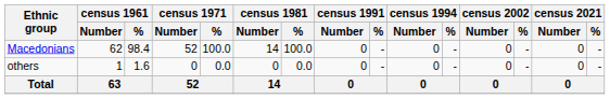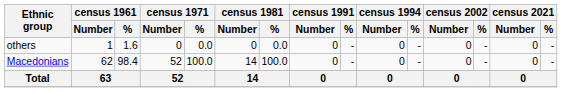rows swapped: Macedonians <-> others
